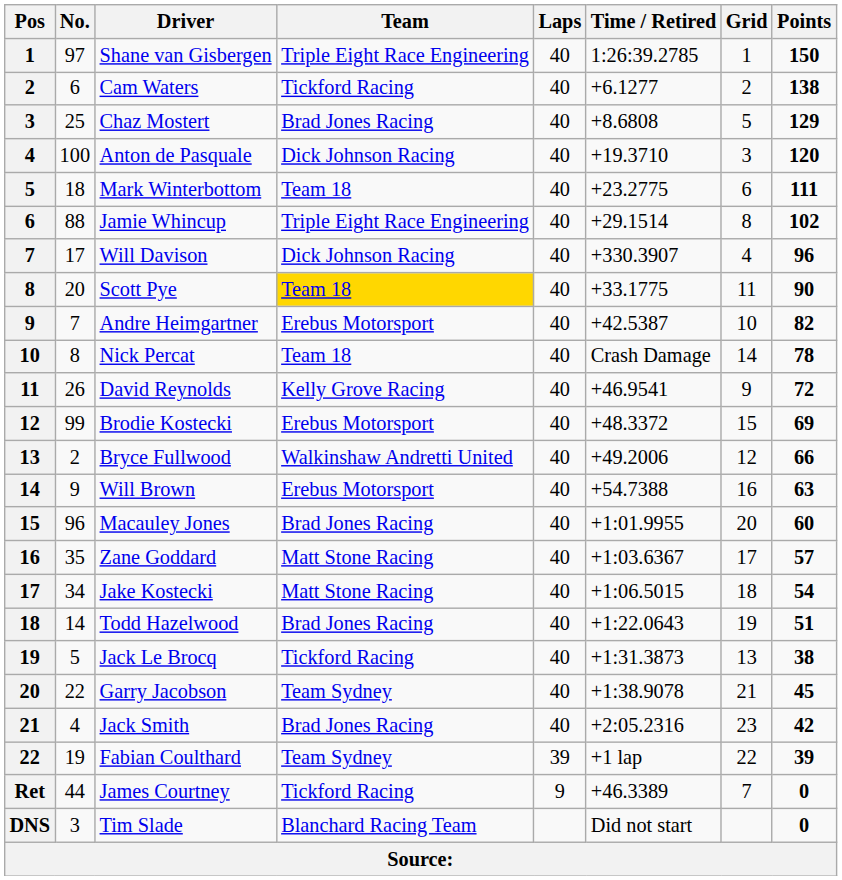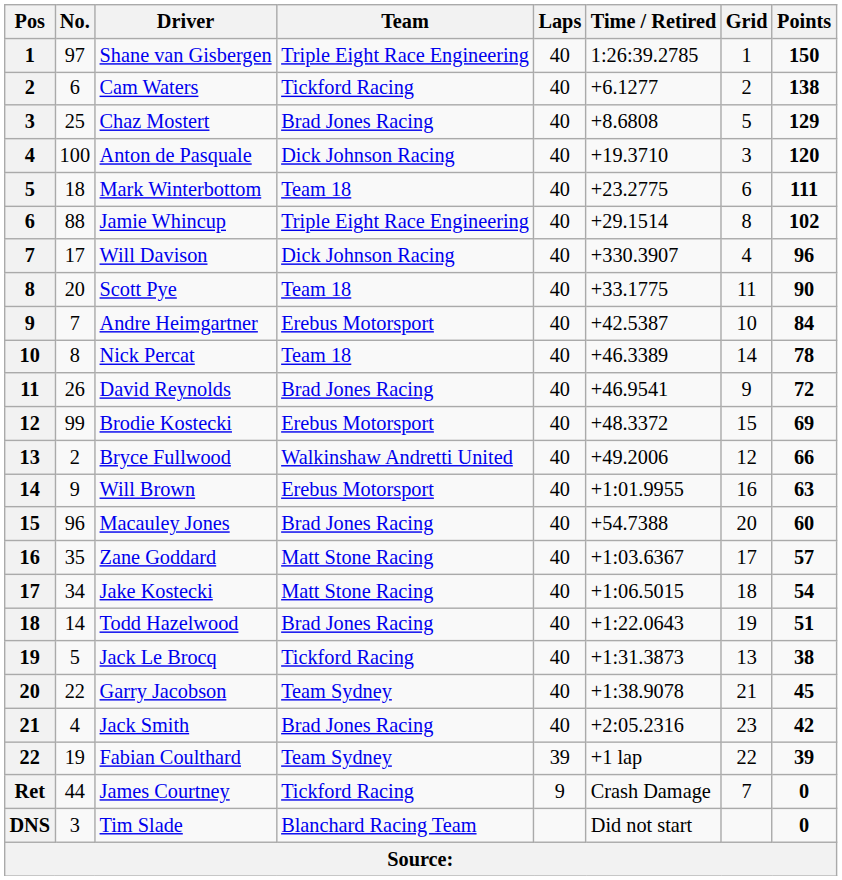Scott Pye | Team: gold background -> no background
Andre Heimgartner | Points: 82 -> 84
Nick Percat | Time / Retired: Crash Damage -> +46.3389
David Reynolds | Team: Kelly Grove Racing -> Brad Jones Racing
Will Brown | Time / Retired: +54.7388 -> +1:01.9955
Macauley Jones | Time / Retired: +1:01.9955 -> +54.7388
James Courtney | Time / Retired: +46.3389 -> Crash Damage
